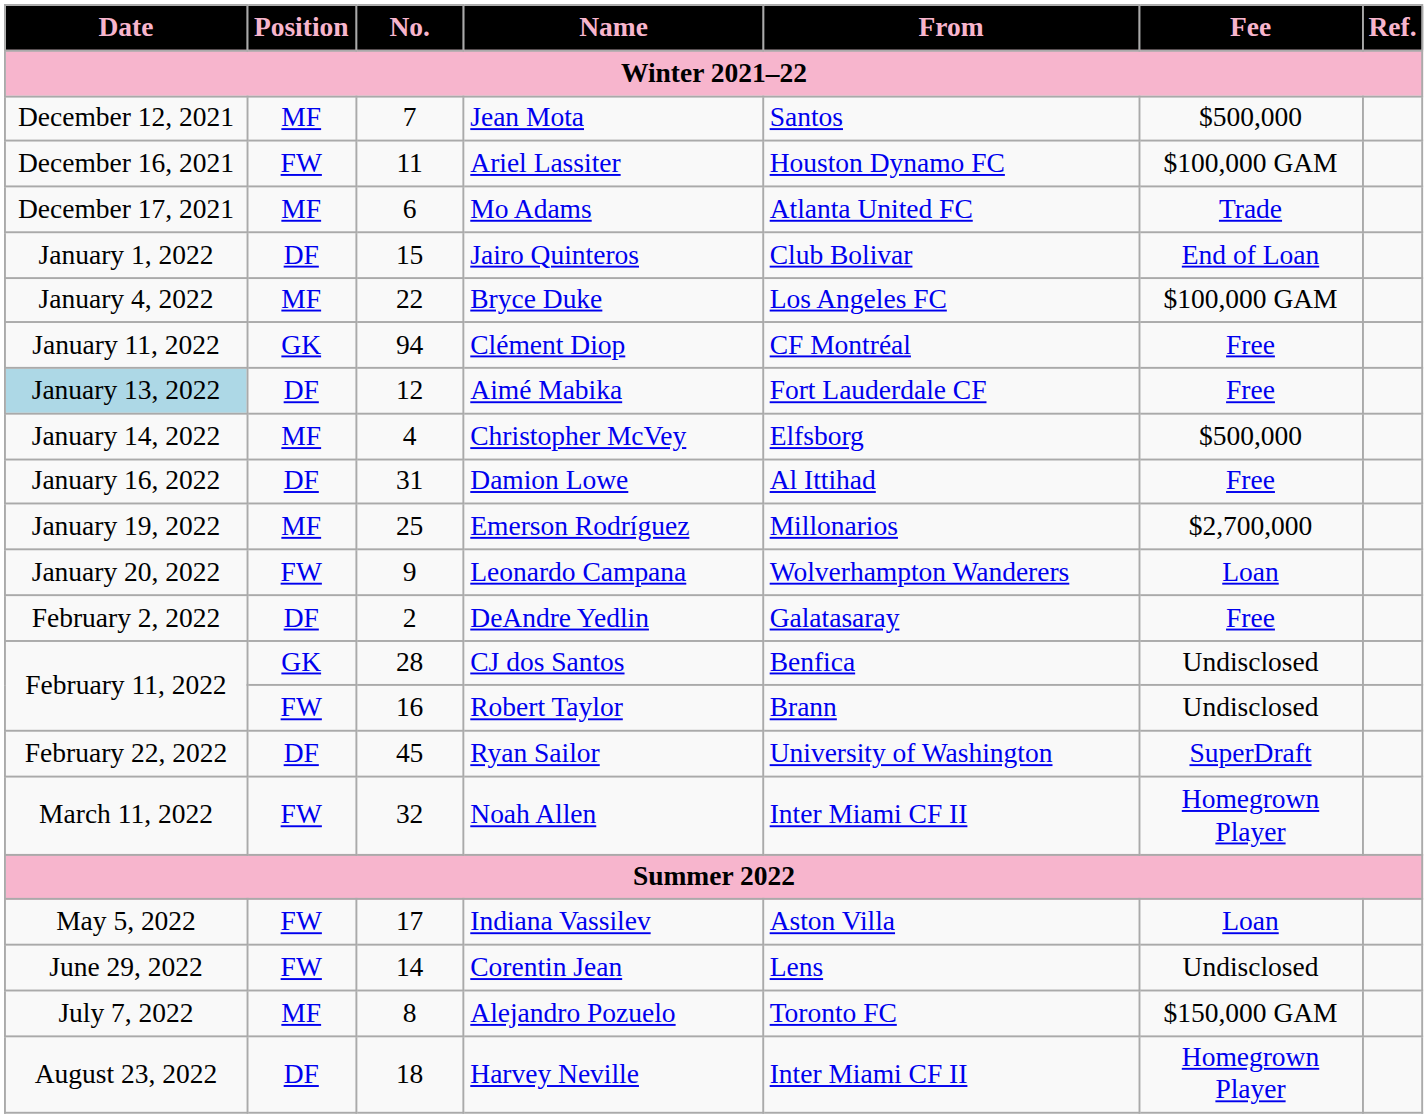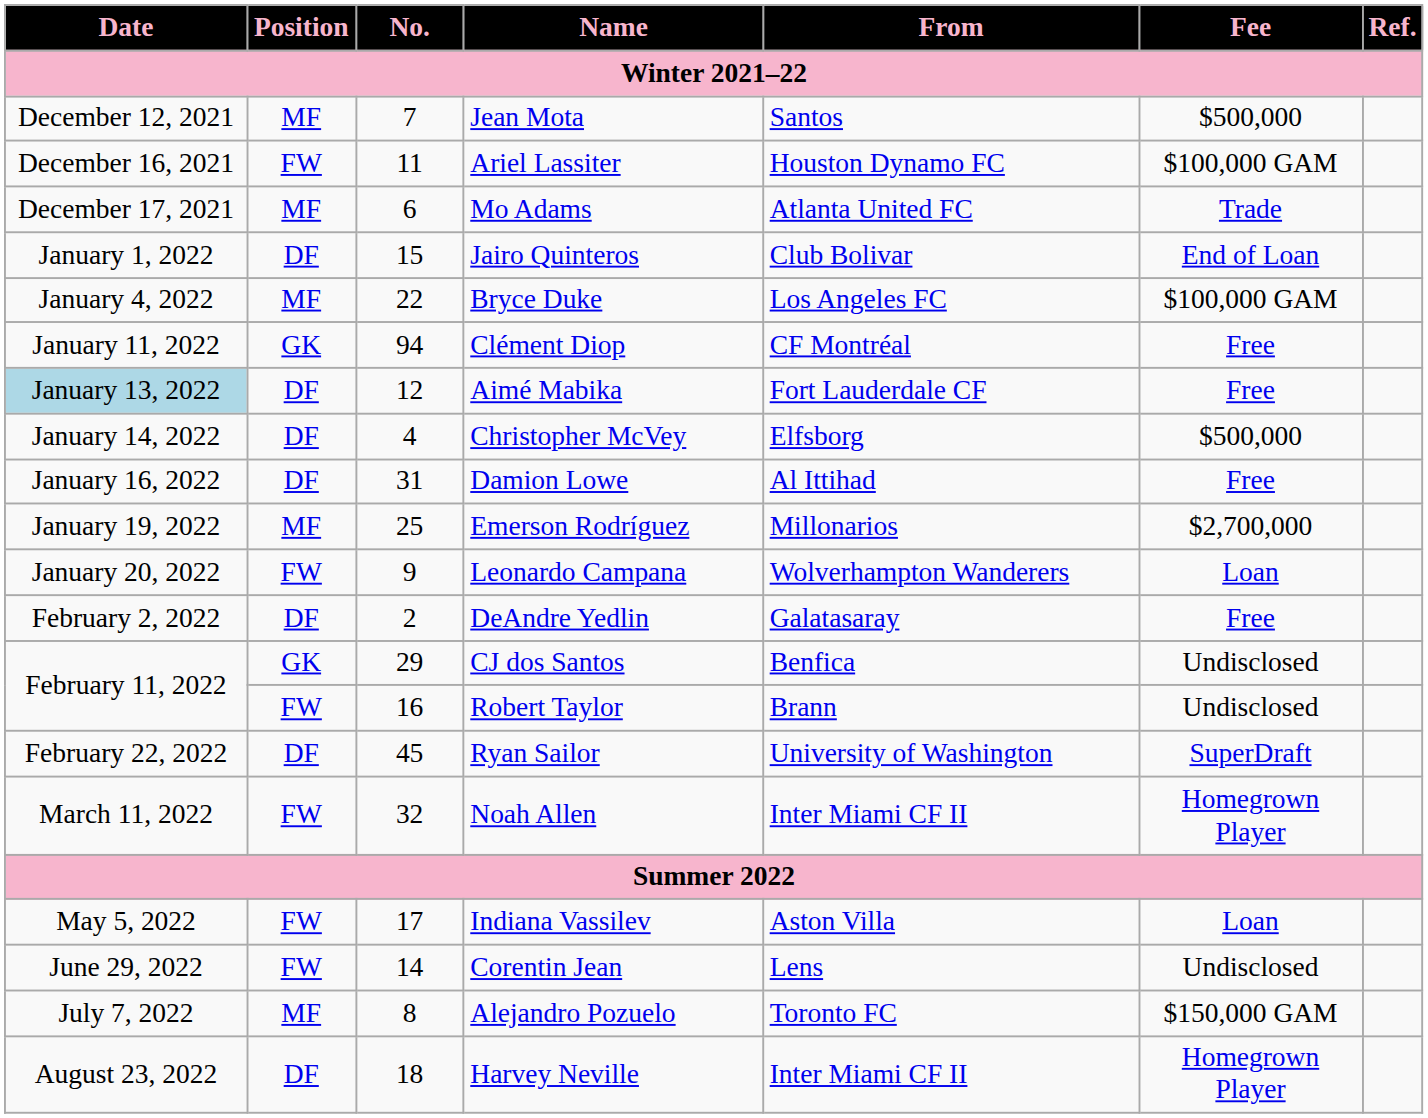Christopher McVey | Position: MF -> DF
CJ dos Santos | No.: 28 -> 29
